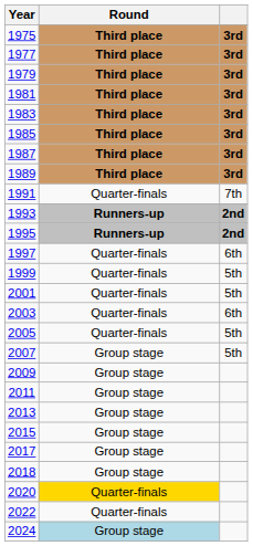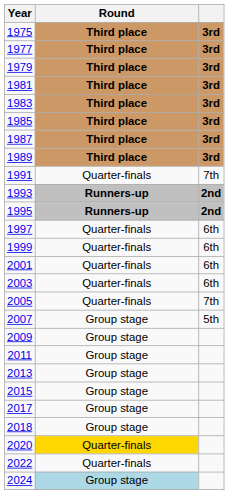1999 | column 3: 5th -> 6th
2001 | column 3: 5th -> 6th
2005 | column 3: 5th -> 7th
